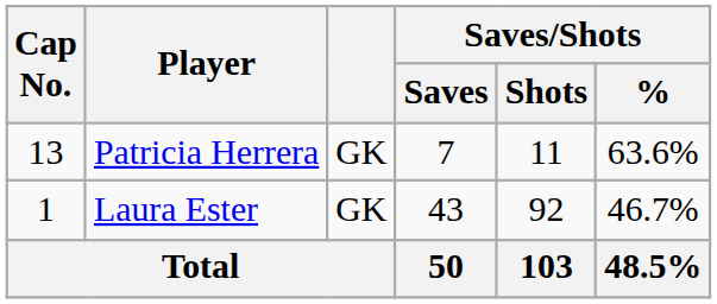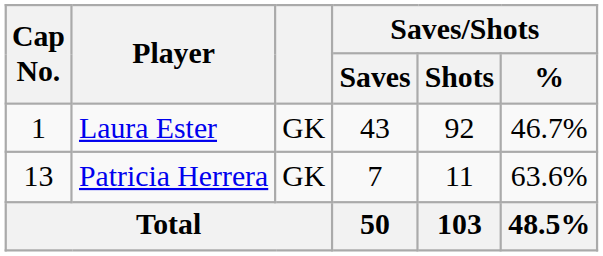rows swapped: Laura Ester <-> Patricia Herrera
